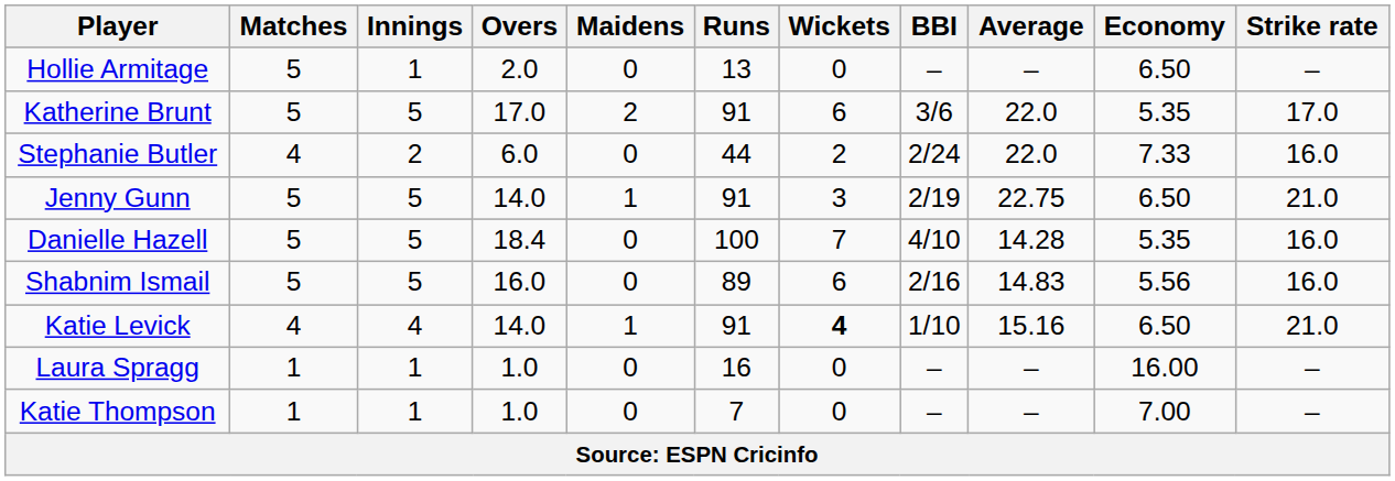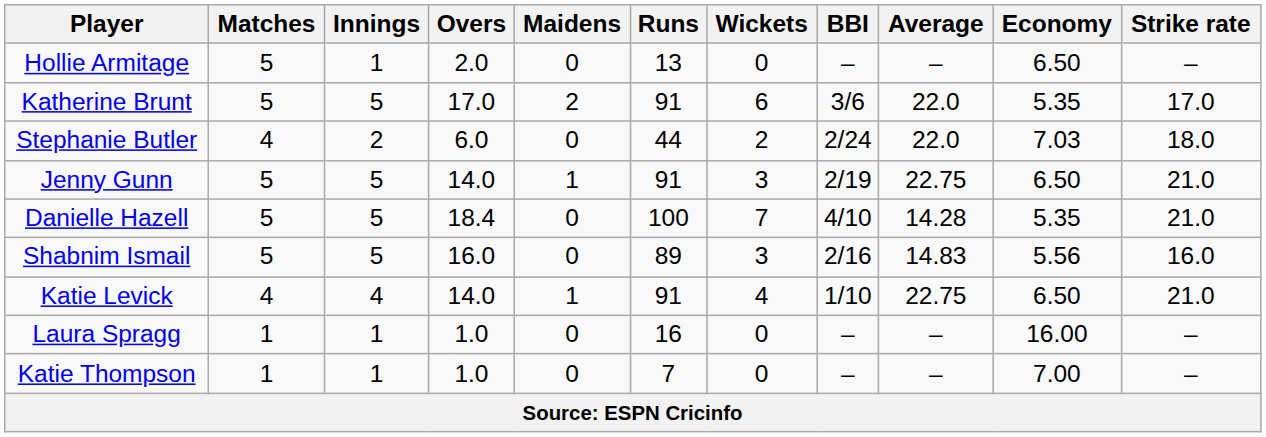Stephanie Butler | Economy: 7.33 -> 7.03
Stephanie Butler | Strike rate: 16.0 -> 18.0
Danielle Hazell | Strike rate: 16.0 -> 21.0
Shabnim Ismail | Wickets: 6 -> 3
Katie Levick | Wickets: bold -> normal
Katie Levick | Average: 15.16 -> 22.75
